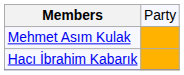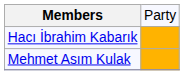rows swapped: Hacı İbrahim Kabarık <-> Mehmet Asım Kulak
